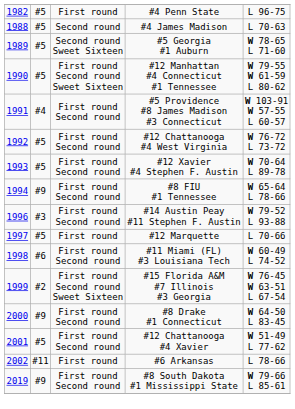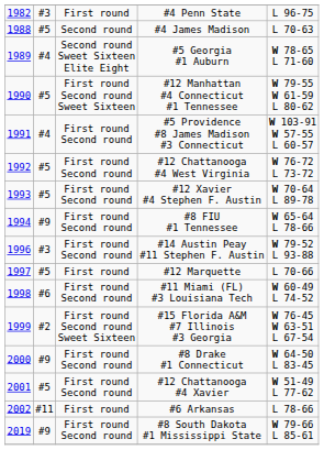#4 Penn State | column 2: #5 -> #3
#5 Georgia #1 Auburn | column 2: #5 -> #4
#5 Georgia #1 Auburn | column 3: Second round Sweet Sixteen -> Second round Sweet Sixteen Elite Eight
